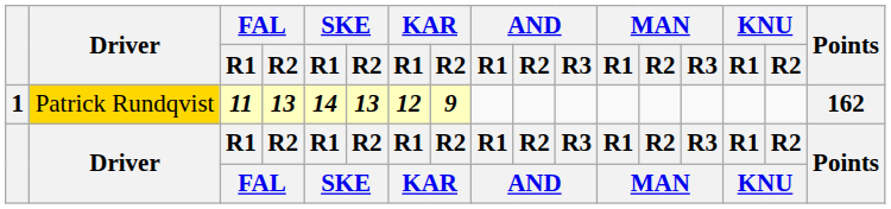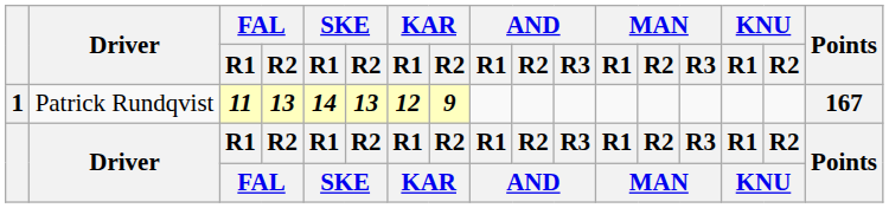1 | Driver: gold background -> no background
1 | Points: 162 -> 167
